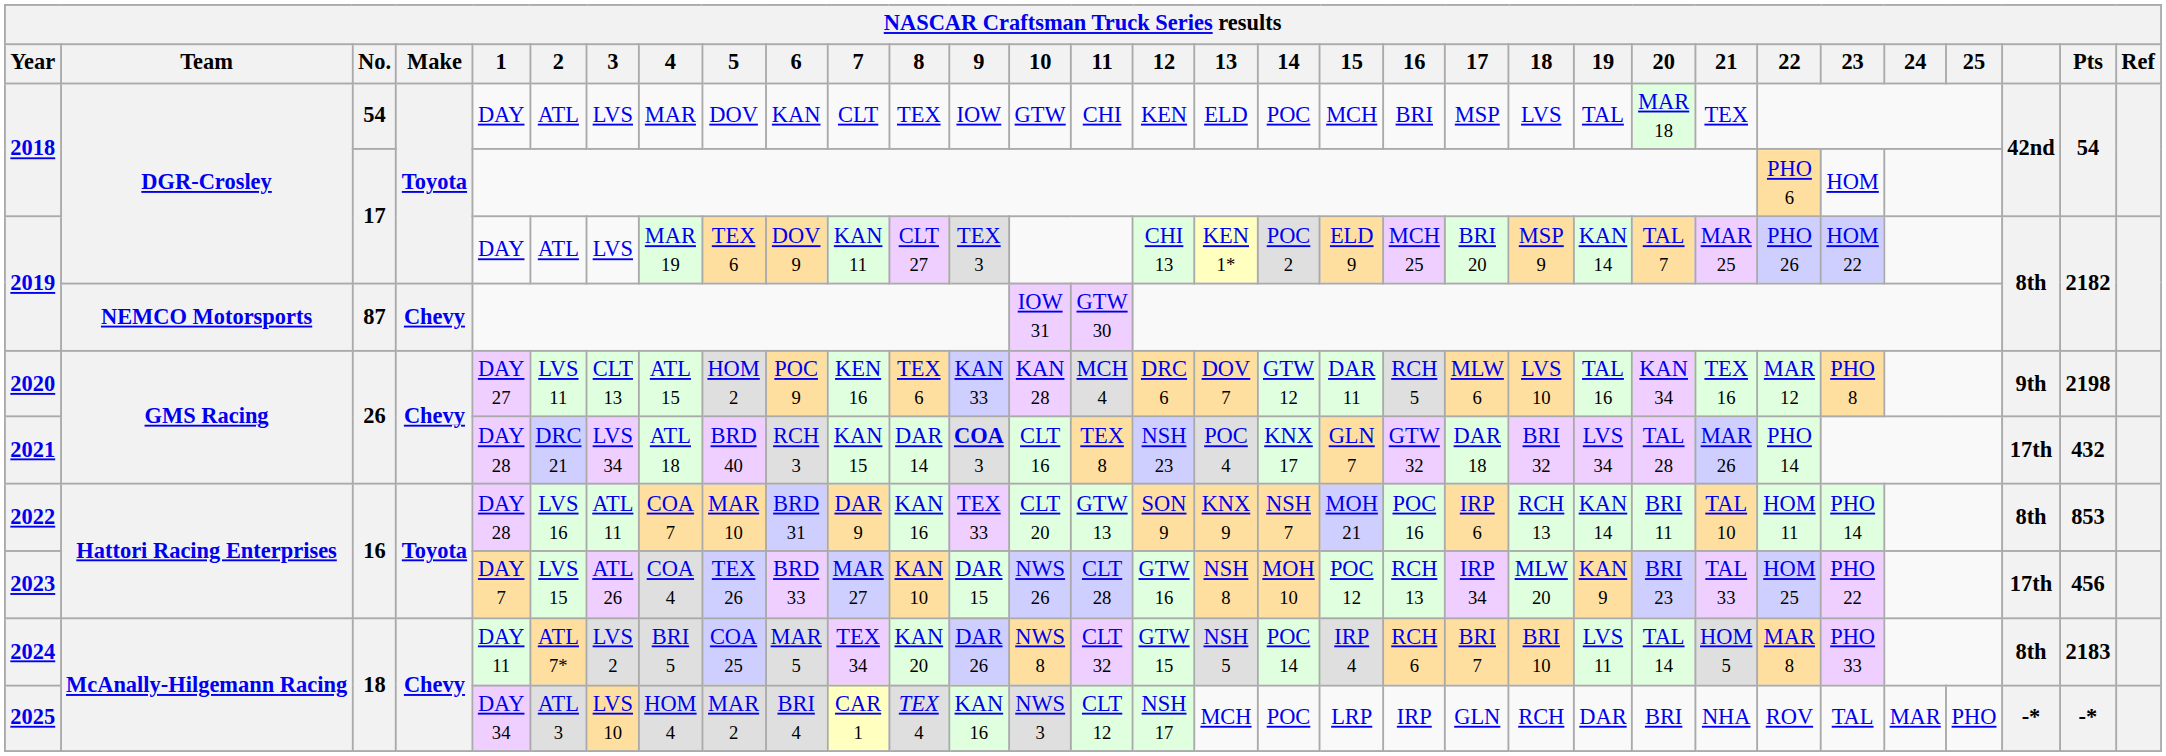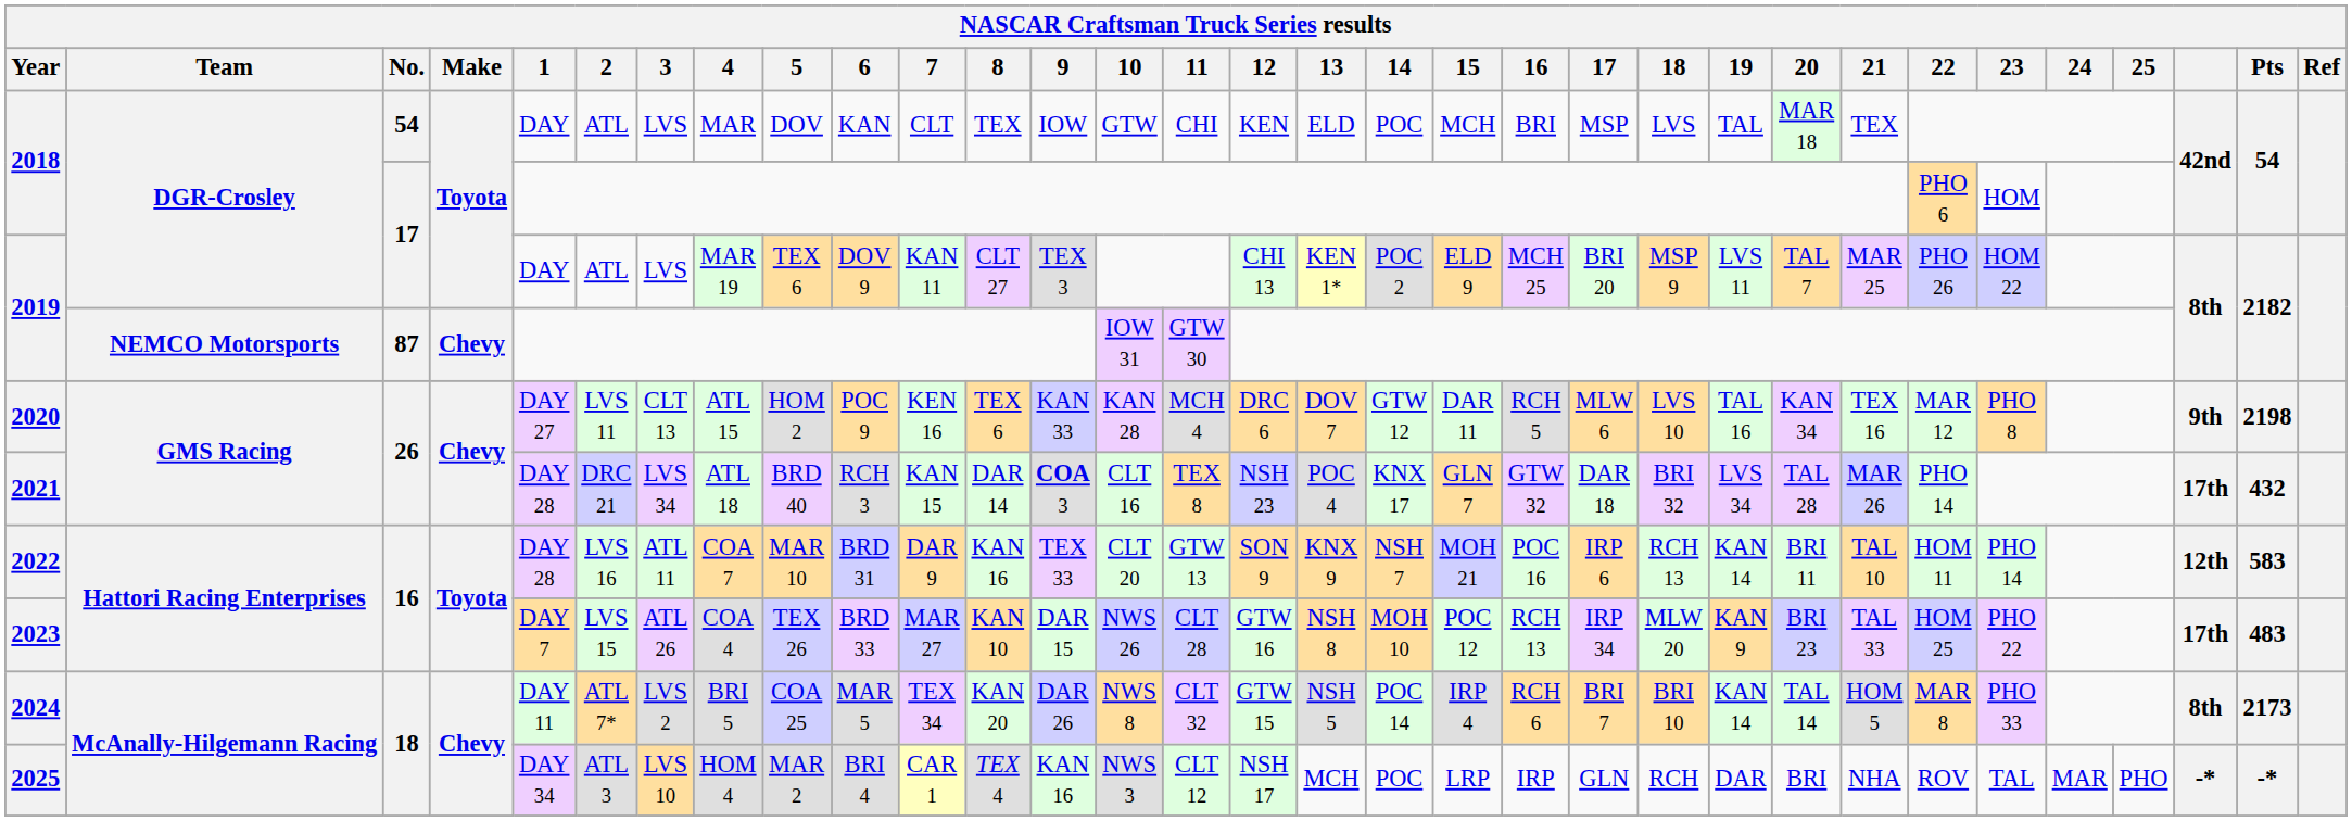2019 / 17 | 19: KAN 14 -> LVS 11
2022 | column 30: 8th -> 12th
2022 | Pts: 853 -> 583
2023 | Pts: 456 -> 483
2024 | 19: LVS 11 -> KAN 14
2024 | Pts: 2183 -> 2173
